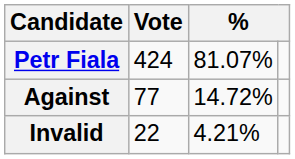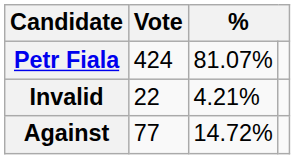rows swapped: Against <-> Invalid
